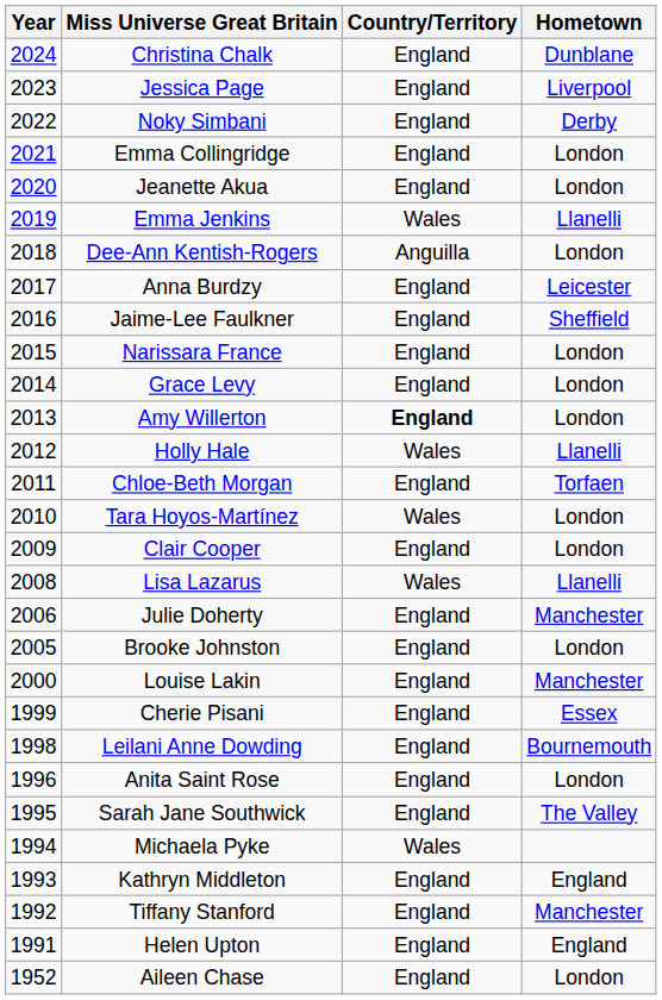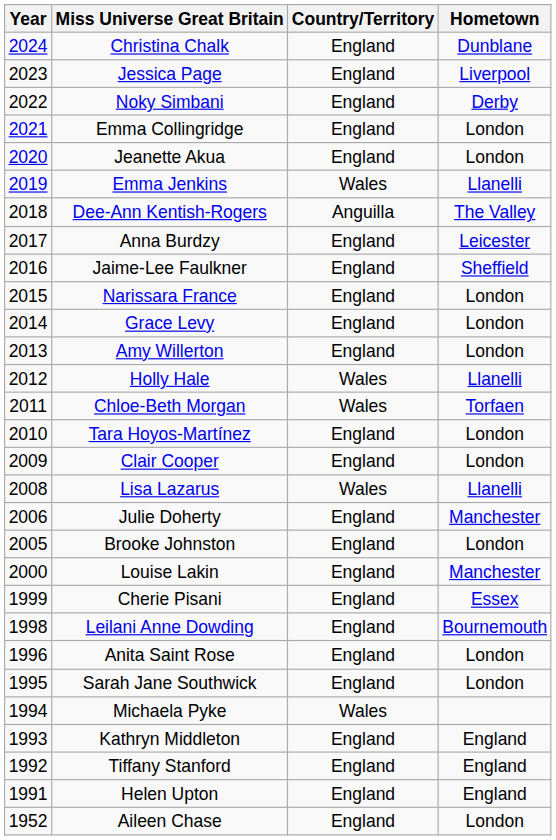Dee-Ann Kentish-Rogers | Hometown: London -> The Valley
Amy Willerton | Country/Territory: bold -> normal
Chloe-Beth Morgan | Country/Territory: England -> Wales
Tara Hoyos-Martínez | Country/Territory: Wales -> England
Sarah Jane Southwick | Hometown: The Valley -> London
Tiffany Stanford | Hometown: Manchester -> England
